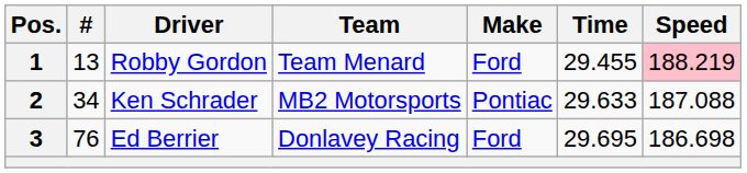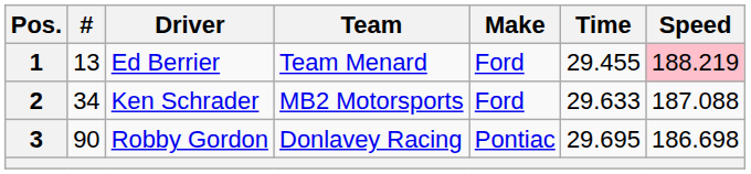1 | Driver: Robby Gordon -> Ed Berrier
2 | Make: Pontiac -> Ford
3 | #: 76 -> 90
3 | Driver: Ed Berrier -> Robby Gordon
3 | Make: Ford -> Pontiac
